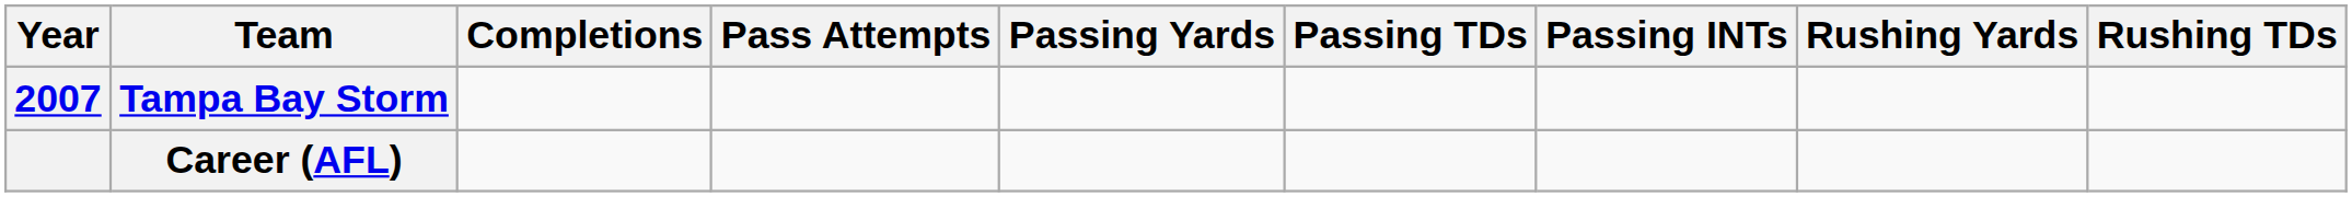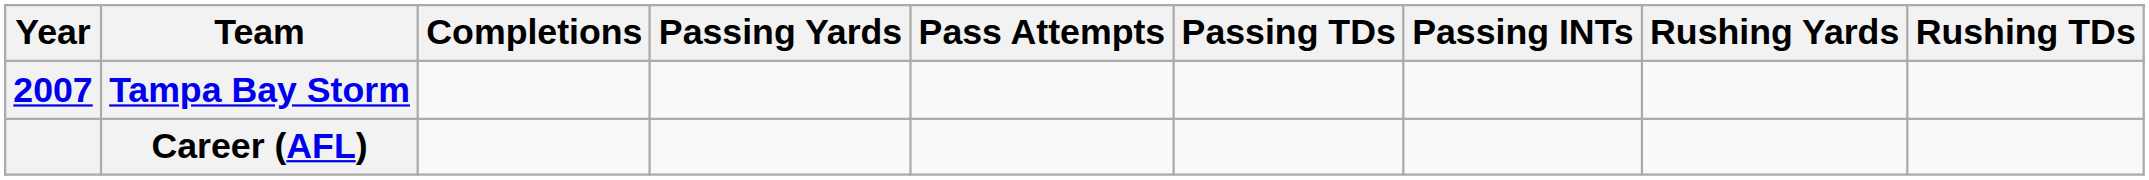columns swapped: Pass Attempts <-> Passing Yards
